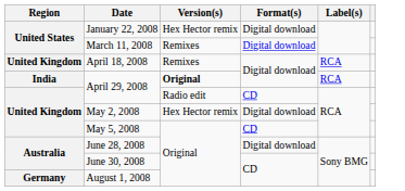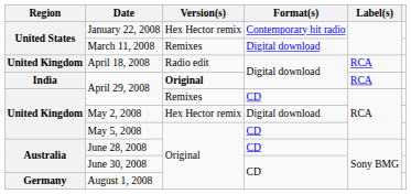January 22, 2008 | Format(s): Digital download -> Contemporary hit radio
April 18, 2008 | Version(s): Remixes -> Radio edit
United Kingdom / April 29, 2008 | Version(s): Radio edit -> Remixes
June 28, 2008 | Format(s): Digital download -> CD
